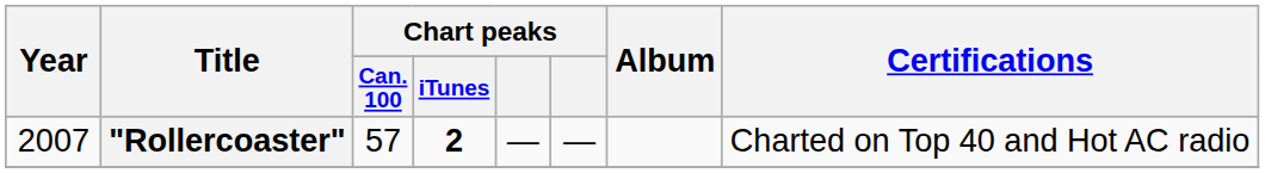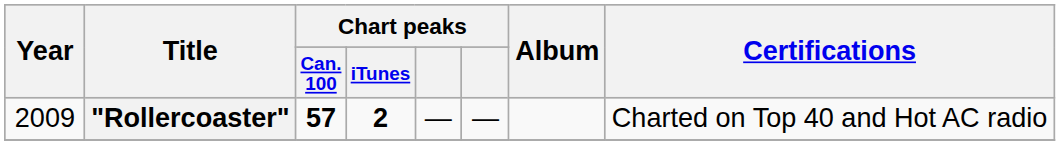"Rollercoaster" | Year: 2007 -> 2009
"Rollercoaster" | Chart peaks / Can. 100: normal -> bold
